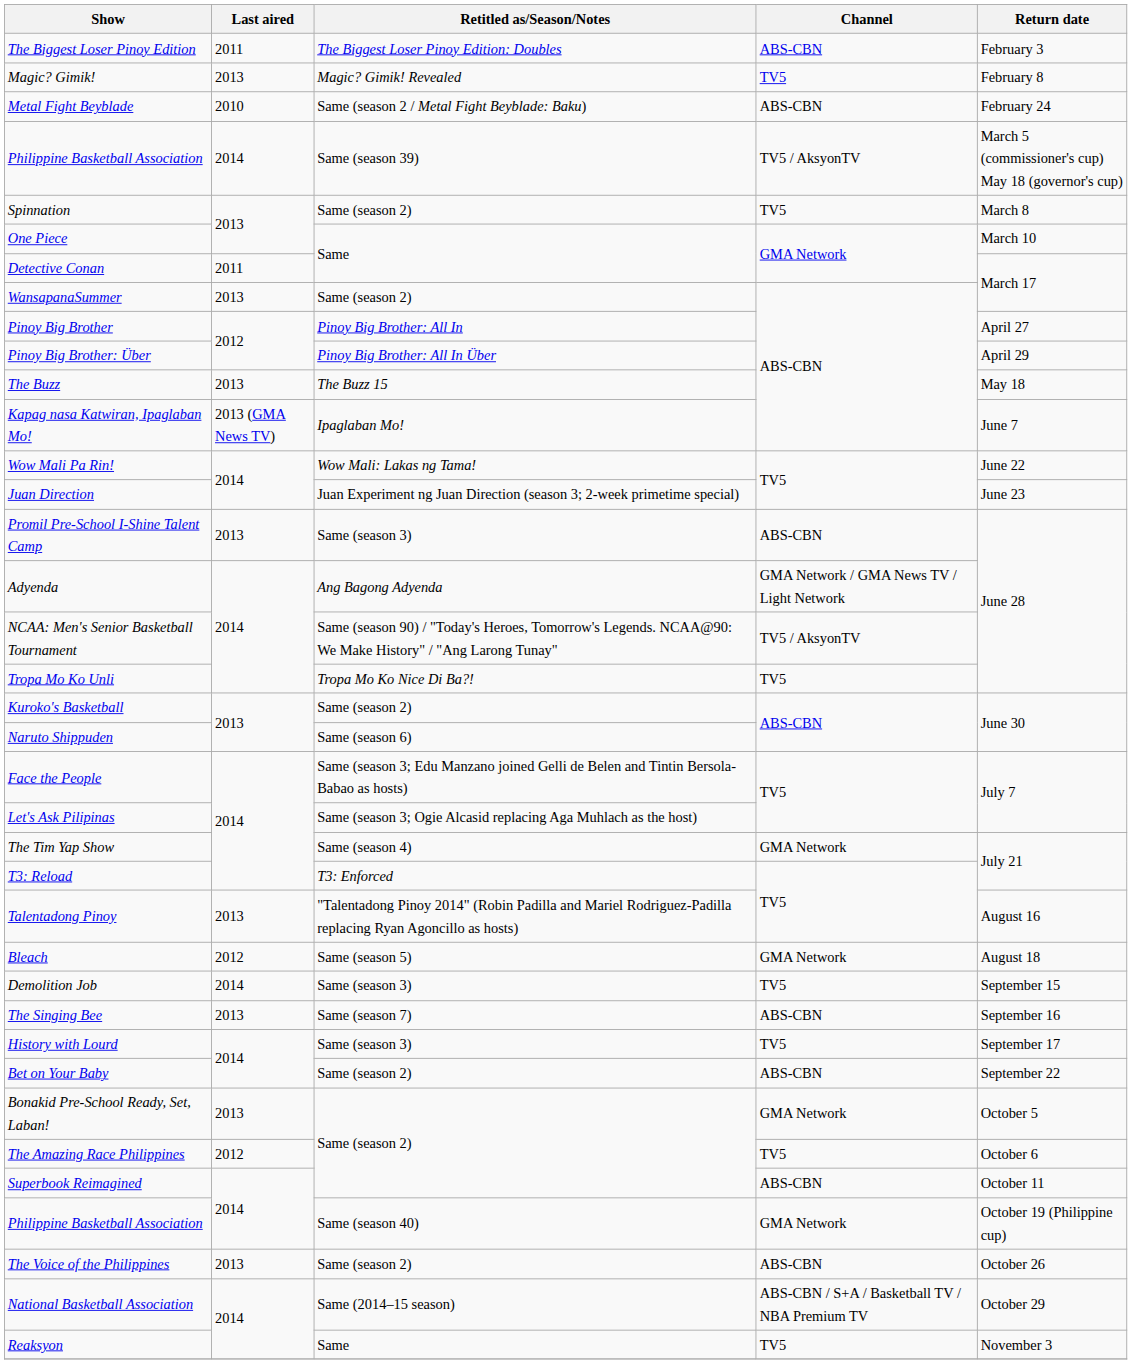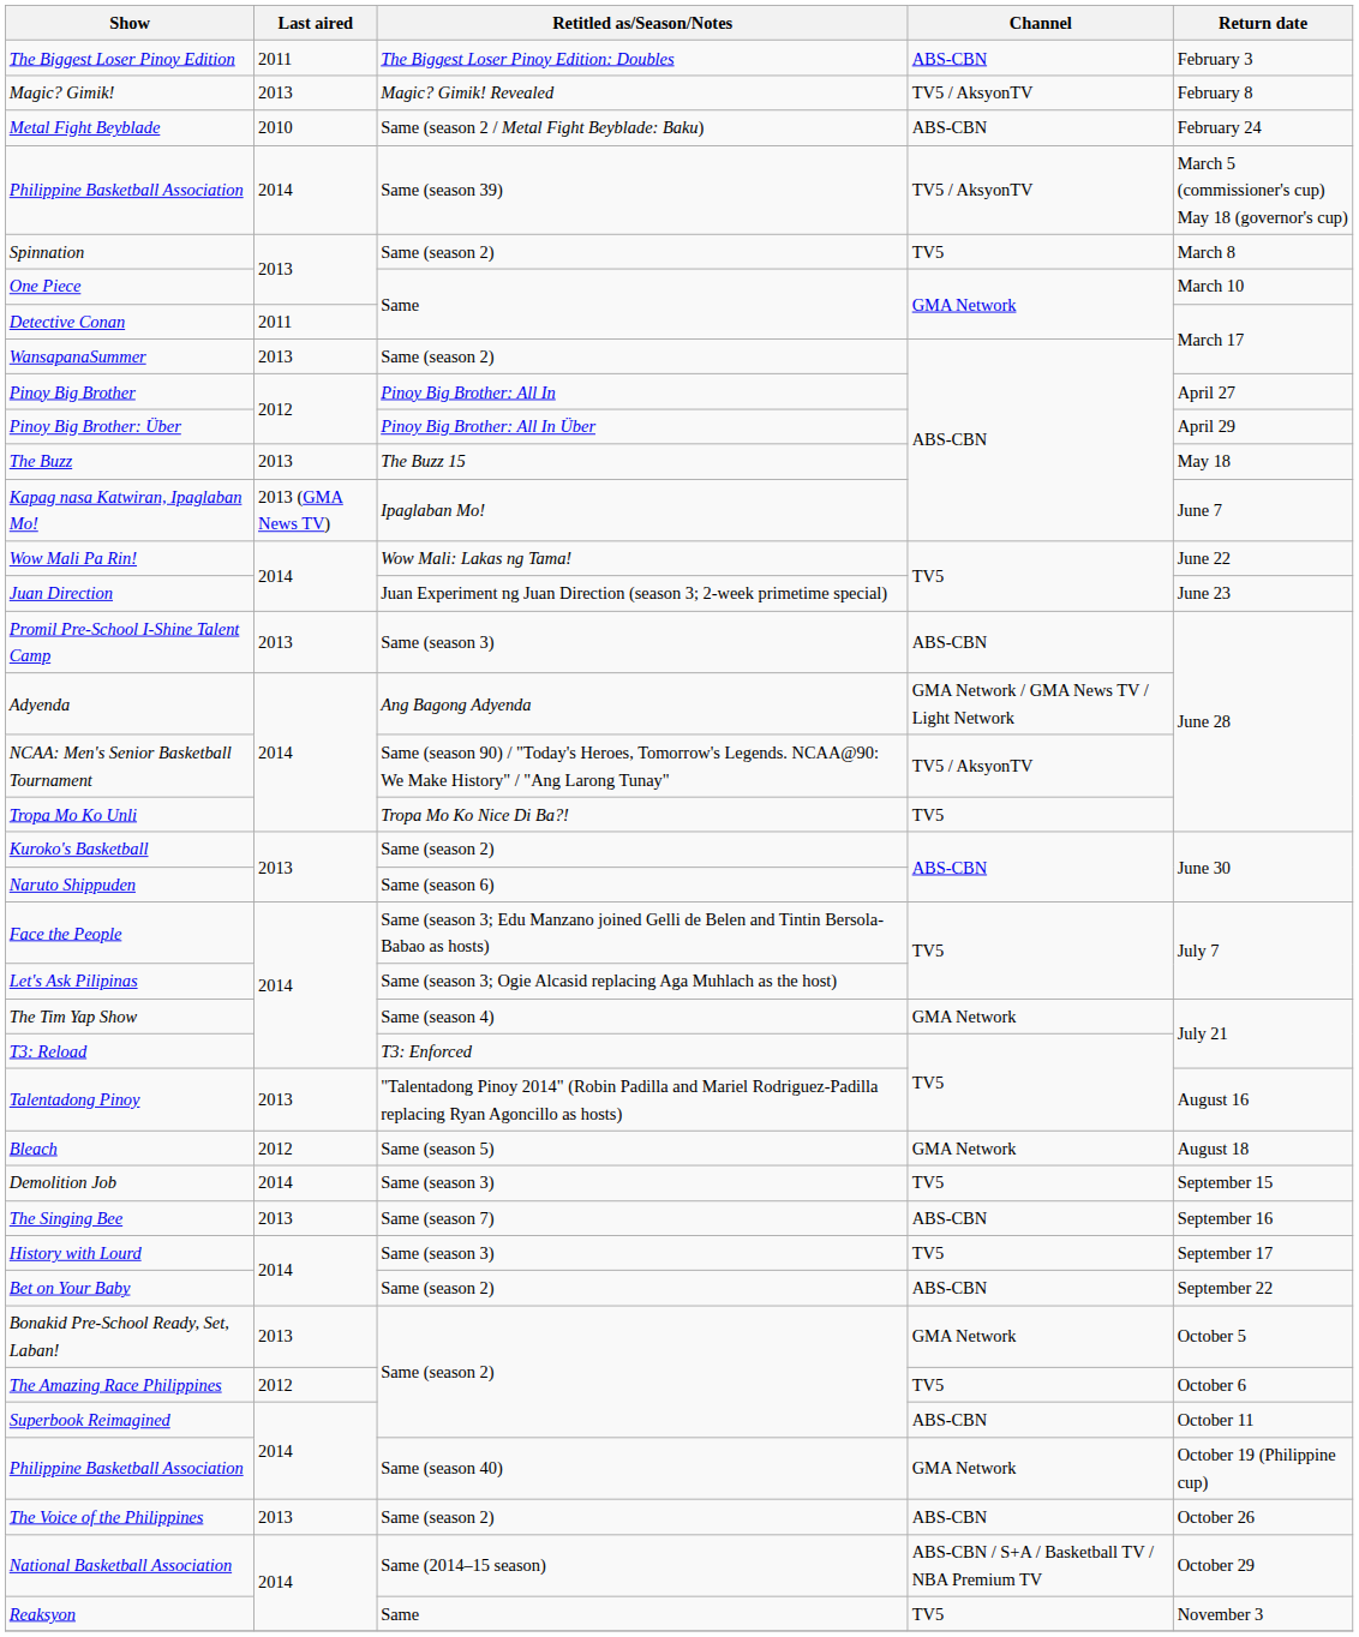Magic? Gimik! | Channel: TV5 -> TV5 / AksyonTV
